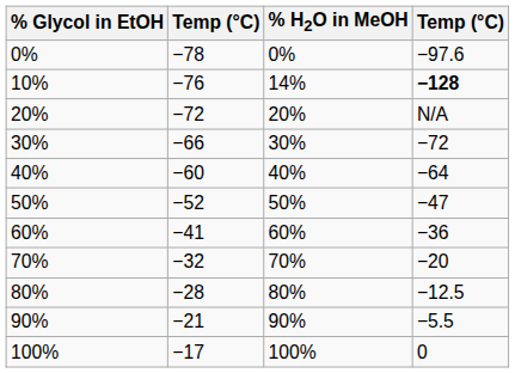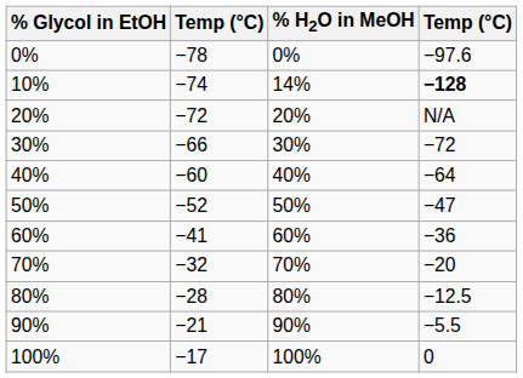10% | column 2: −76 -> −74
